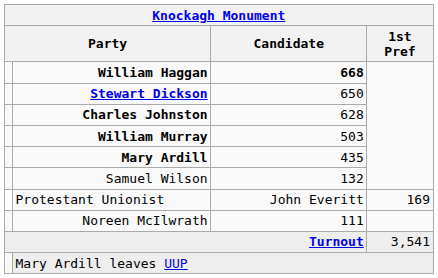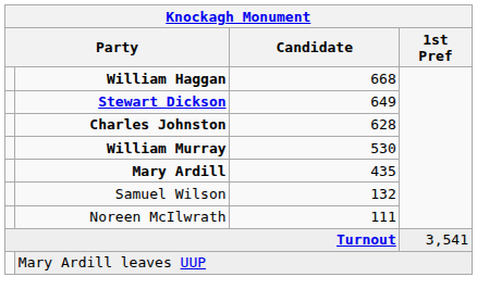William Haggan | Candidate: bold -> normal
Stewart Dickson | Candidate: 650 -> 649
William Murray | Candidate: 503 -> 530
- row: Protestant Unionist | John Everitt | 169
